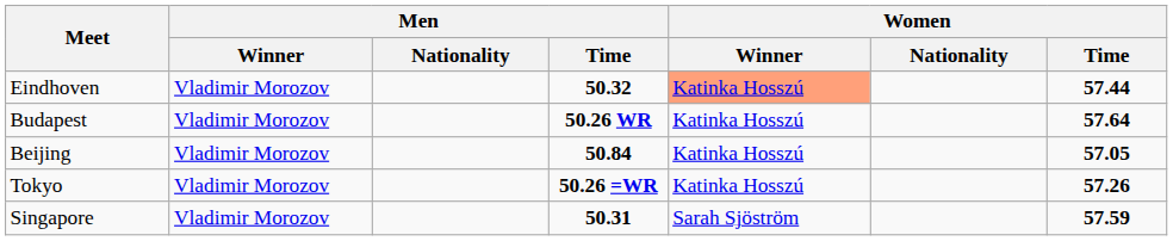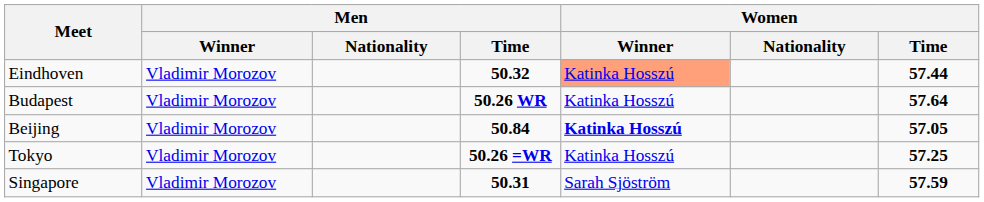Beijing | Women / Winner: normal -> bold
Tokyo | Women / Time: 57.26 -> 57.25
